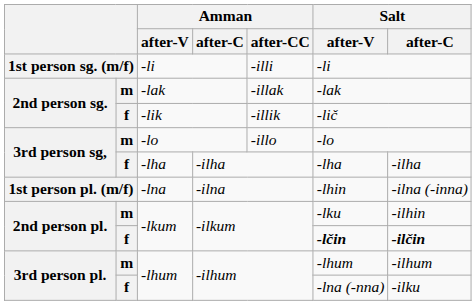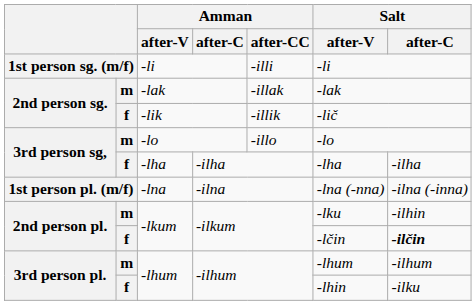-lna | Salt / after-V: -lhin -> -lna (-nna)
f / -lkum | Salt / after-V: bold -> normal
f / -lhum | Salt / after-V: -lna (-nna) -> -lhin
